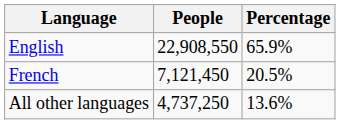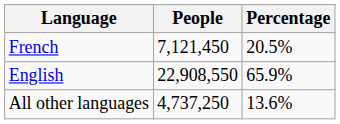rows swapped: English <-> French
